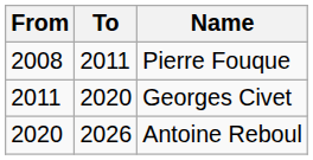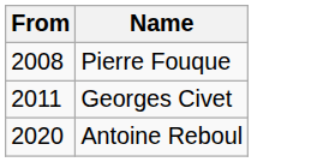- column: To | 2011 | 2020 | 2026
